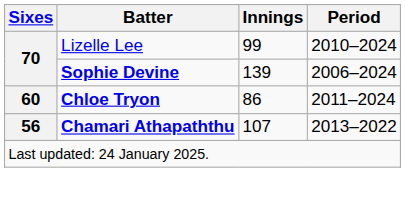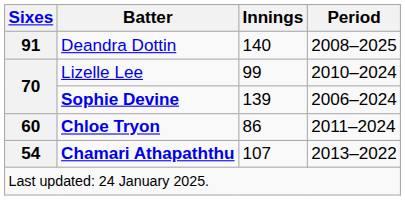+ row: 91 | Deandra Dottin | 140 | 2008–2025
Chamari Athapaththu | Sixes: 56 -> 54
